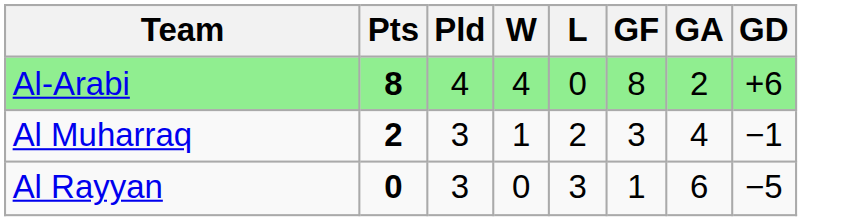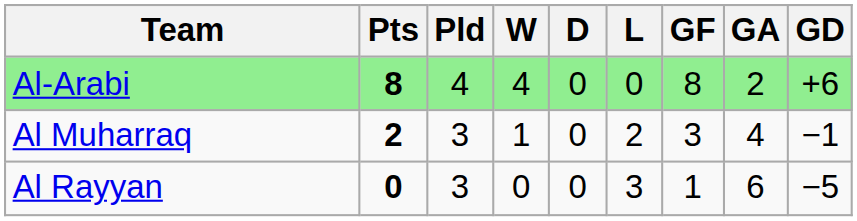+ column: D | 0 | 0 | 0
